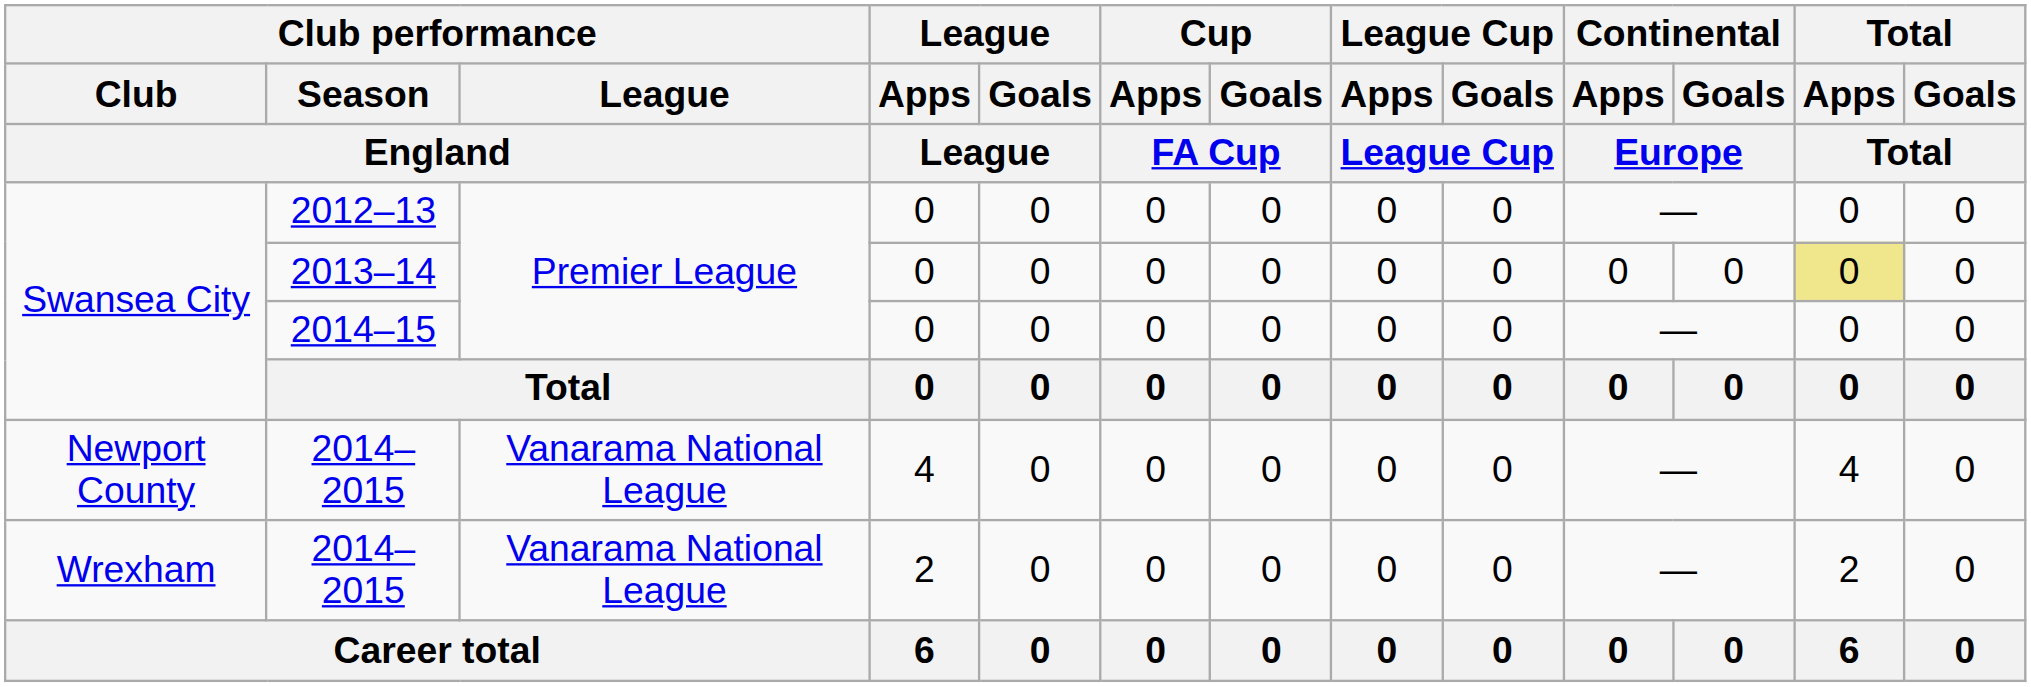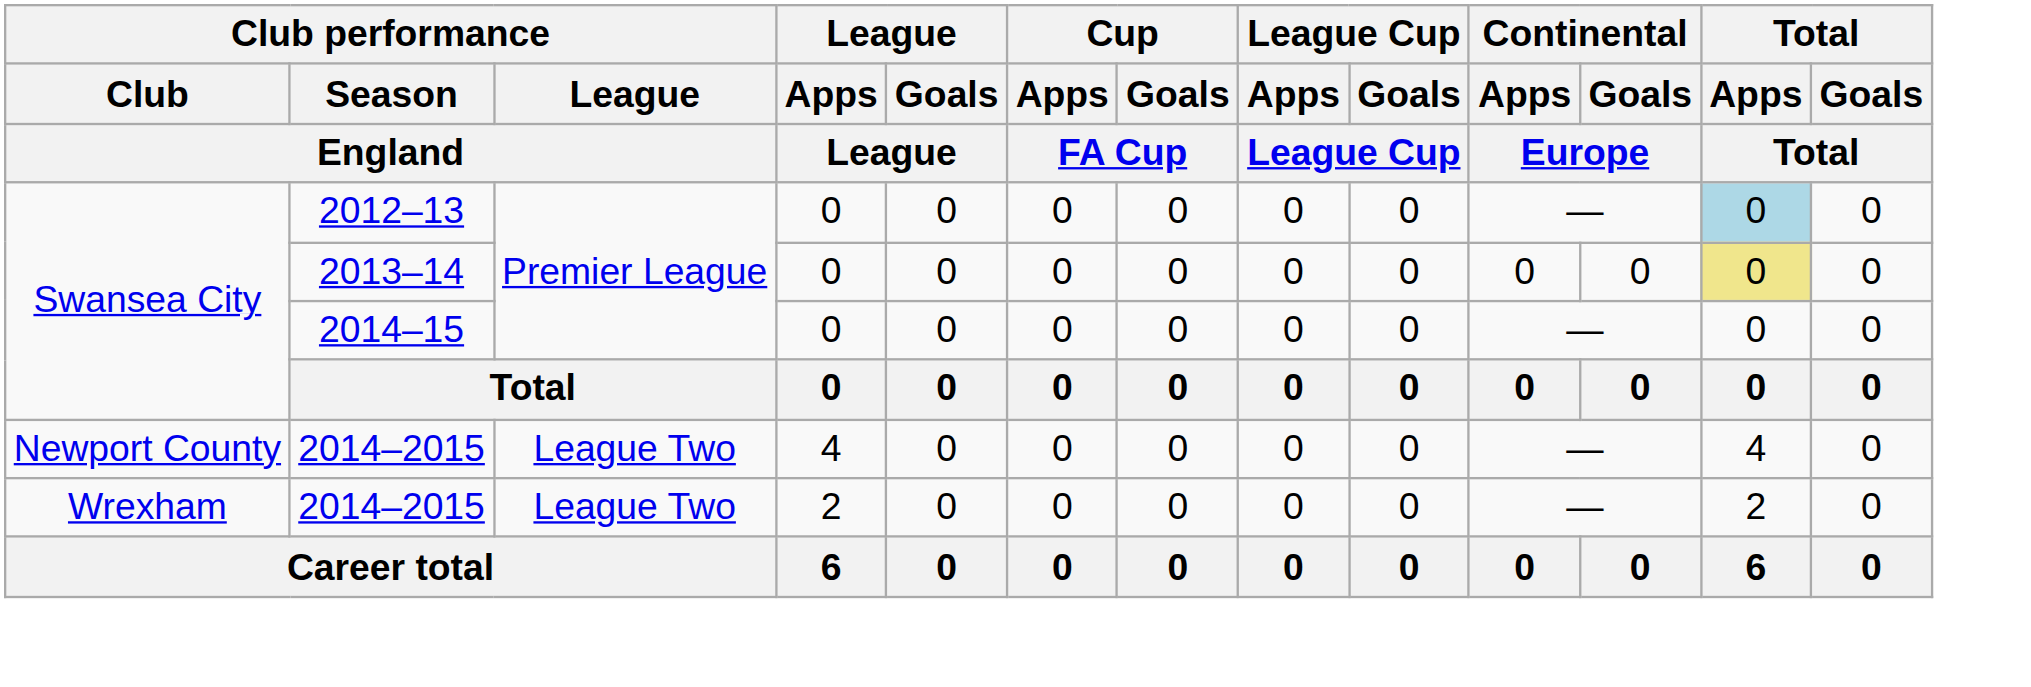2012–13 | Total / Apps / Total: no background -> lightblue background
Newport County / 2014–2015 | Club performance / League / England: Vanarama National League -> League Two
Wrexham / 2014–2015 | Club performance / League / England: Vanarama National League -> League Two
